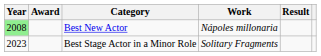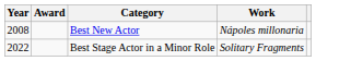- column: Result
Best New Actor | Year: lightgreen background -> no background
Best Stage Actor in a Minor Role | Year: 2023 -> 2022
